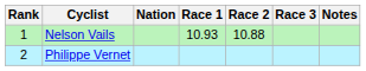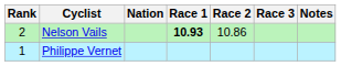Nelson Vails | Rank: 1 -> 2
Nelson Vails | Race 1: normal -> bold
Nelson Vails | Race 2: 10.88 -> 10.86
Philippe Vernet | Rank: 2 -> 1
